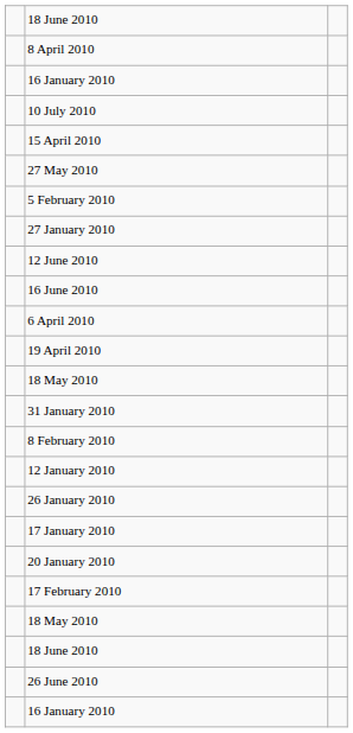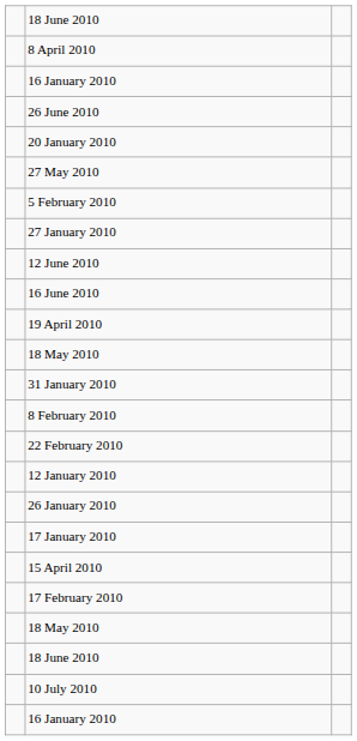rows swapped: 10 July 2010 <-> 26 June 2010
rows swapped: 20 January 2010 <-> 15 April 2010
- row: 6 April 2010
+ row: 22 February 2010
